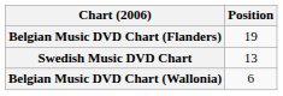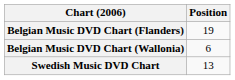rows swapped: Belgian Music DVD Chart (Wallonia) <-> Swedish Music DVD Chart
